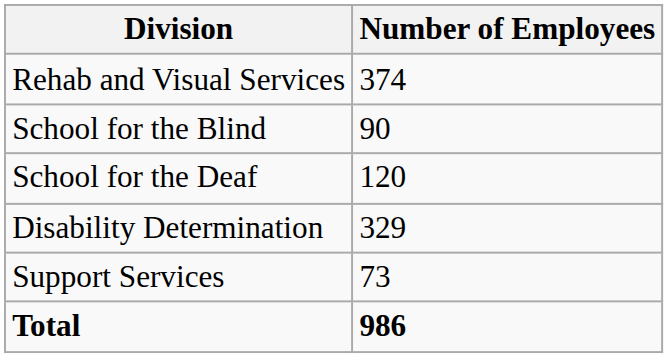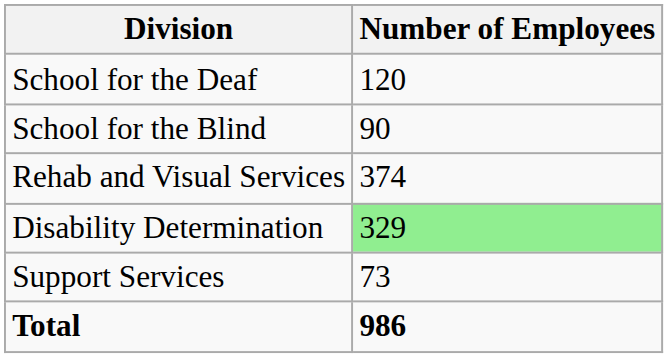rows swapped: Rehab and Visual Services <-> School for the Deaf
Disability Determination | Number of Employees: no background -> lightgreen background
